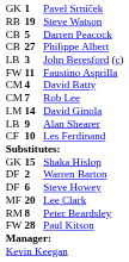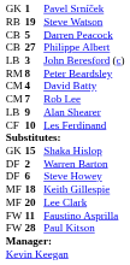rows swapped: Peter Beardsley <-> Faustino Asprilla
- row: LM | 14 | David Ginola
+ row: MF | 18 | Keith Gillespie
